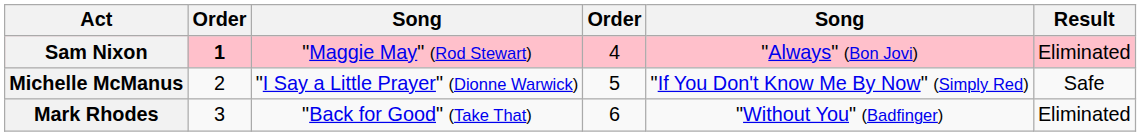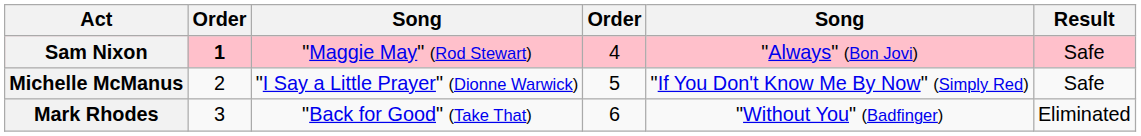Sam Nixon | Result: Eliminated -> Safe
